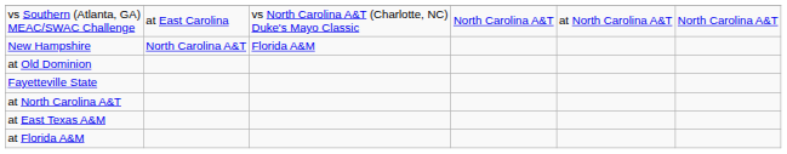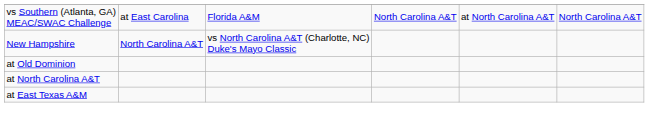vs Southern (Atlanta, GA) MEAC/SWAC Challenge | column 3: vs North Carolina A&T (Charlotte, NC) Duke's Mayo Classic -> Florida A&M
New Hampshire | column 3: Florida A&M -> vs North Carolina A&T (Charlotte, NC) Duke's Mayo Classic
- row: Fayetteville State
- row: at Florida A&M
